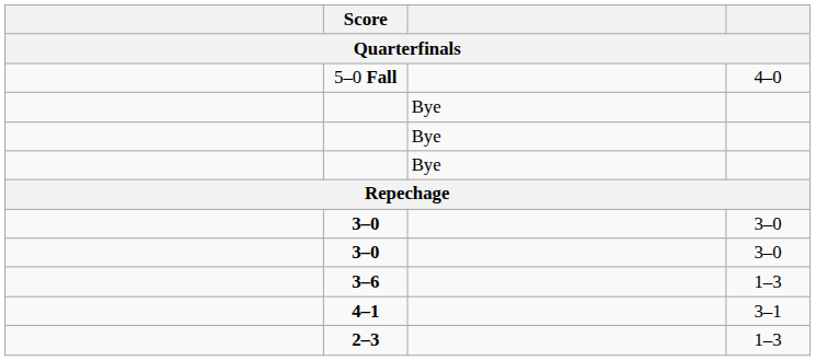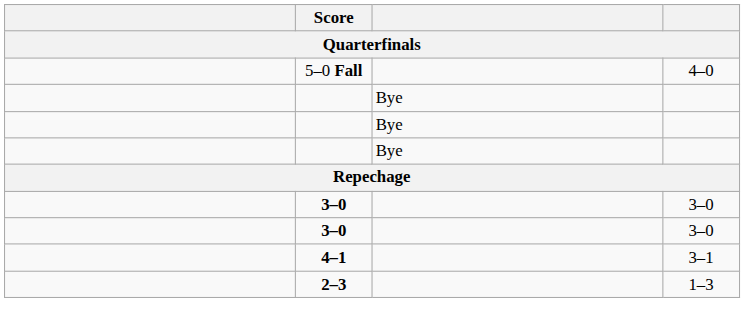- row: 3–6 | 1–3
